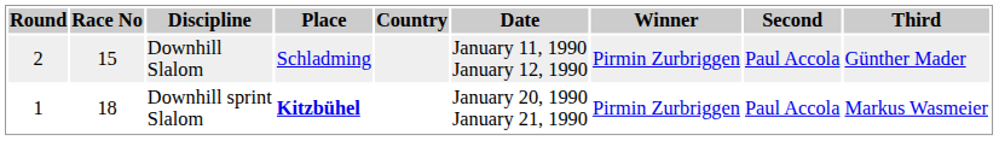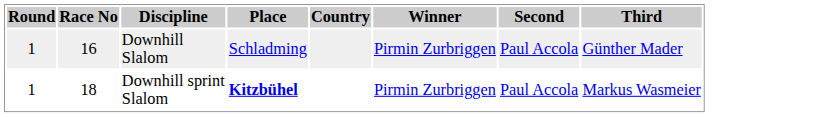- column: Date | January 11, 1990 January 12, 1990 | January 20, 1990 January 21, 1990
Downhill Slalom | Round: 2 -> 1
Downhill Slalom | Race No: 15 -> 16
